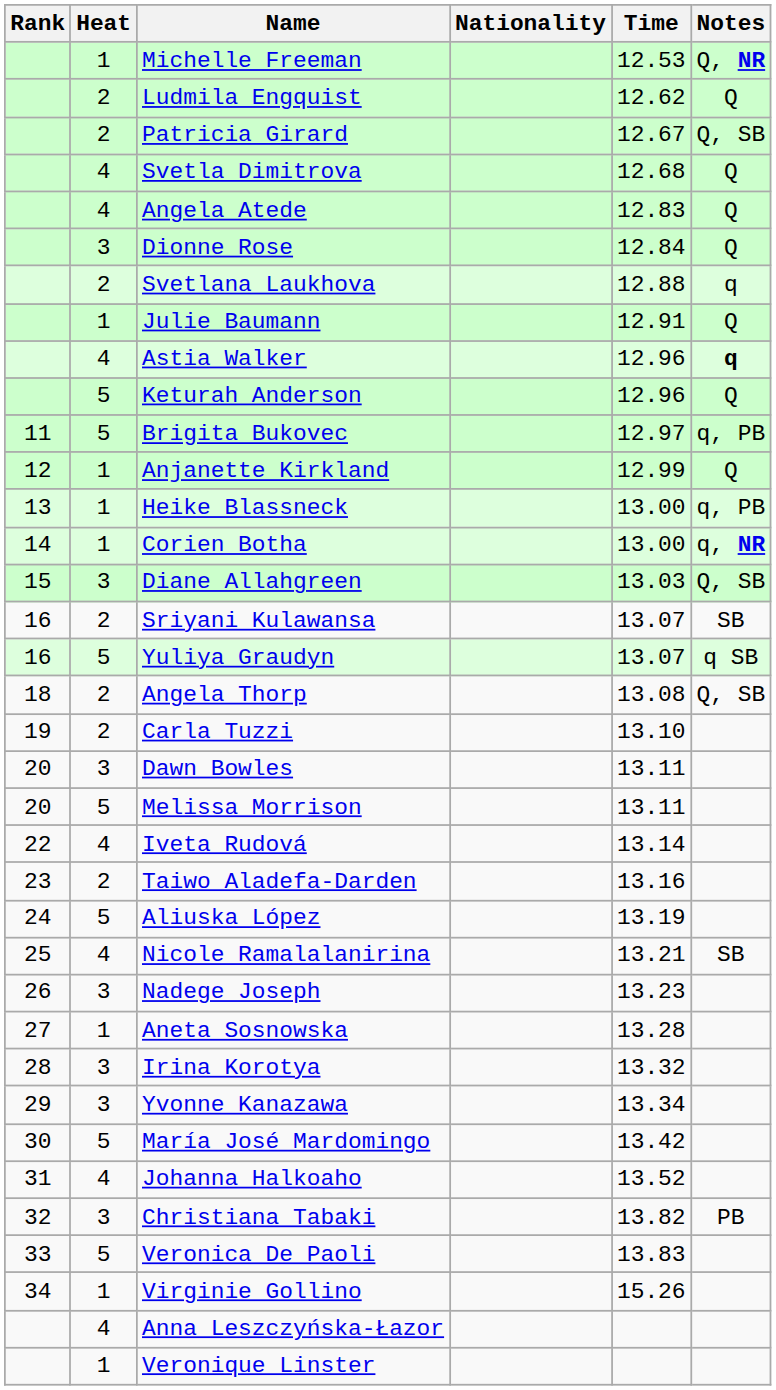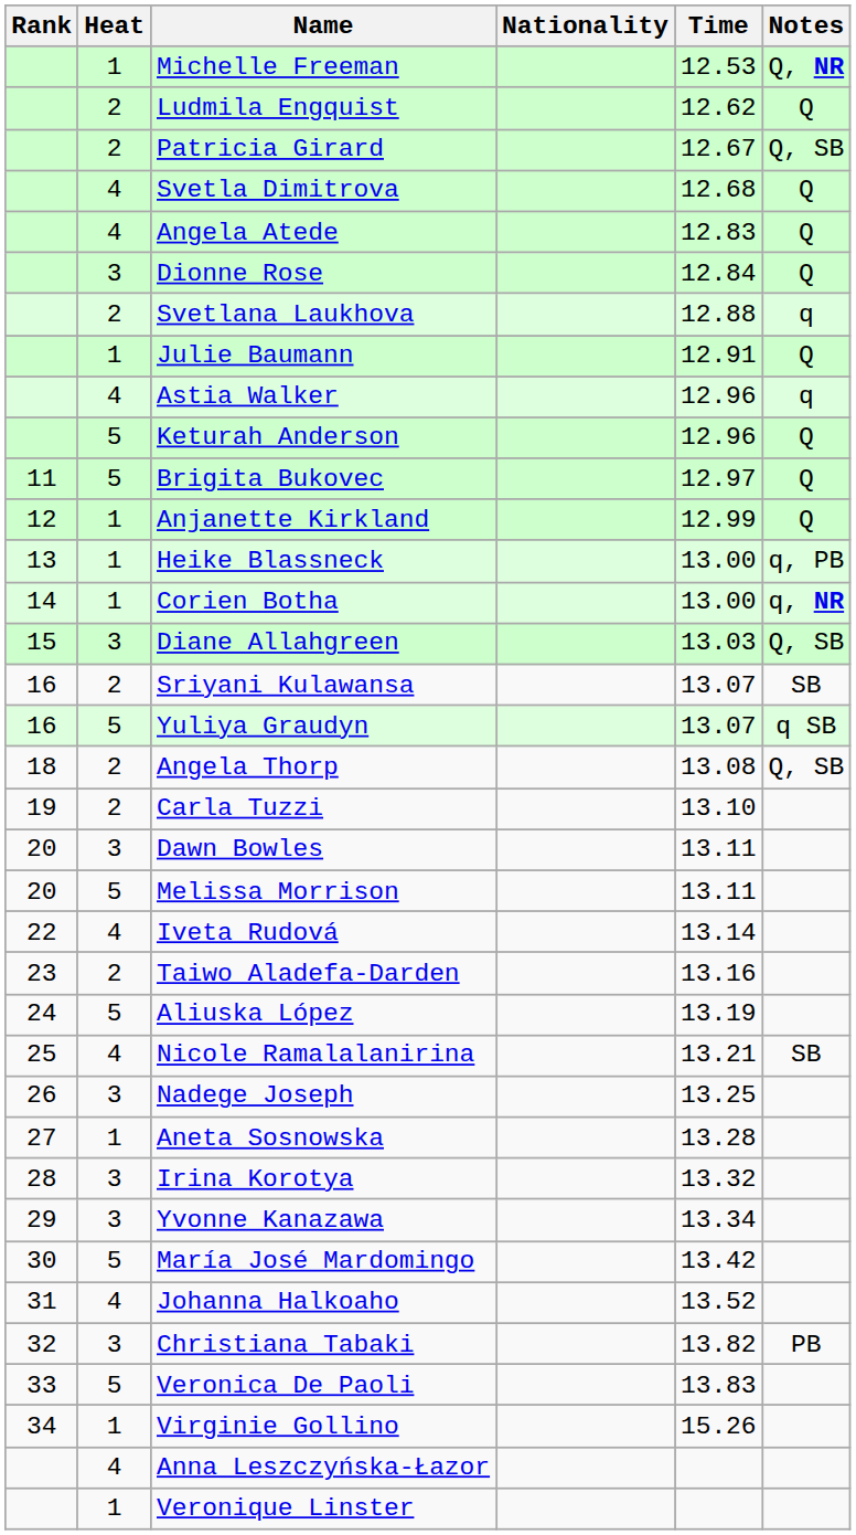Astia Walker | Notes: bold -> normal
Brigita Bukovec | Notes: q, PB -> Q
Nadege Joseph | Time: 13.23 -> 13.25
